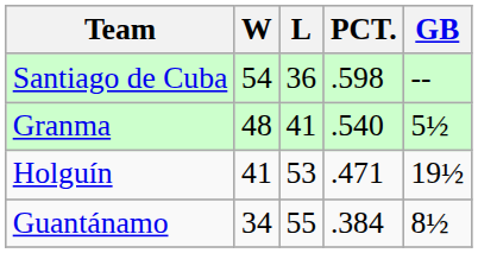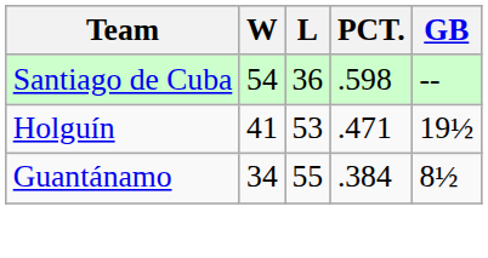- row: Granma | 48 | 41 | .540 | 5½
